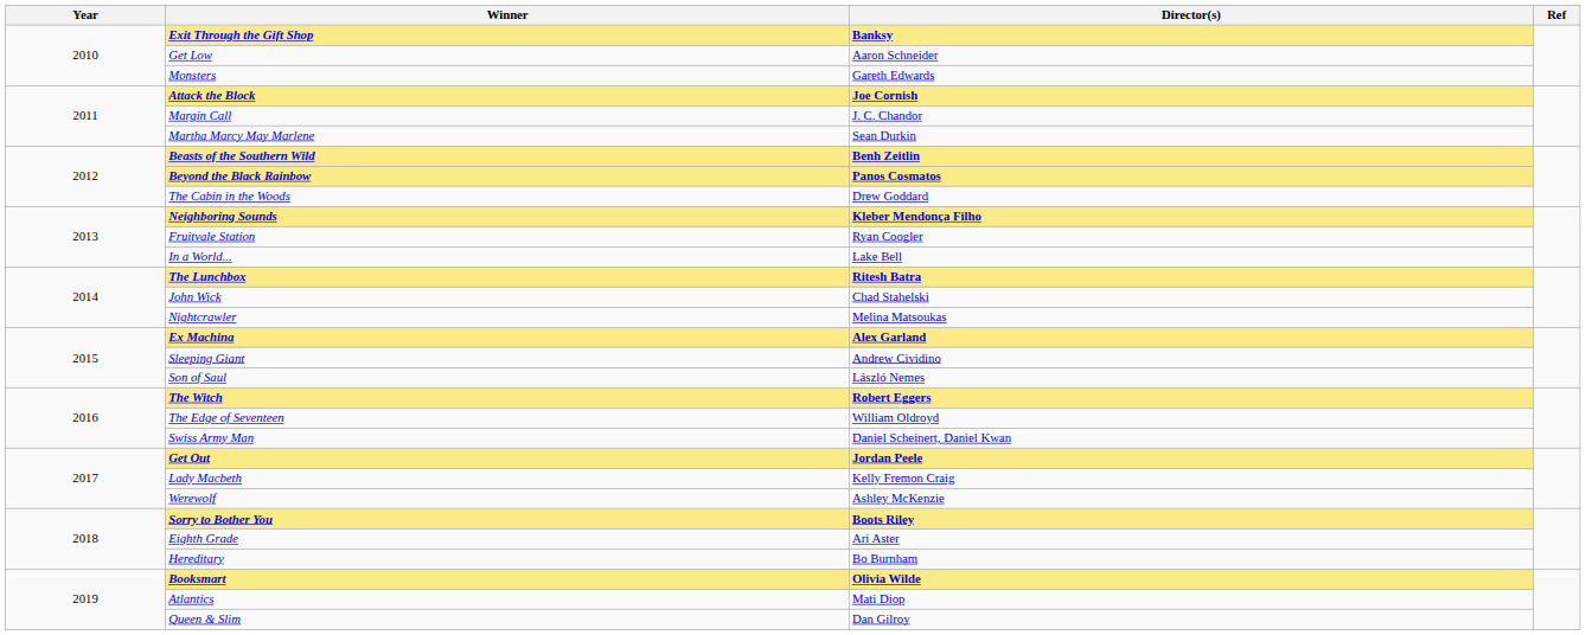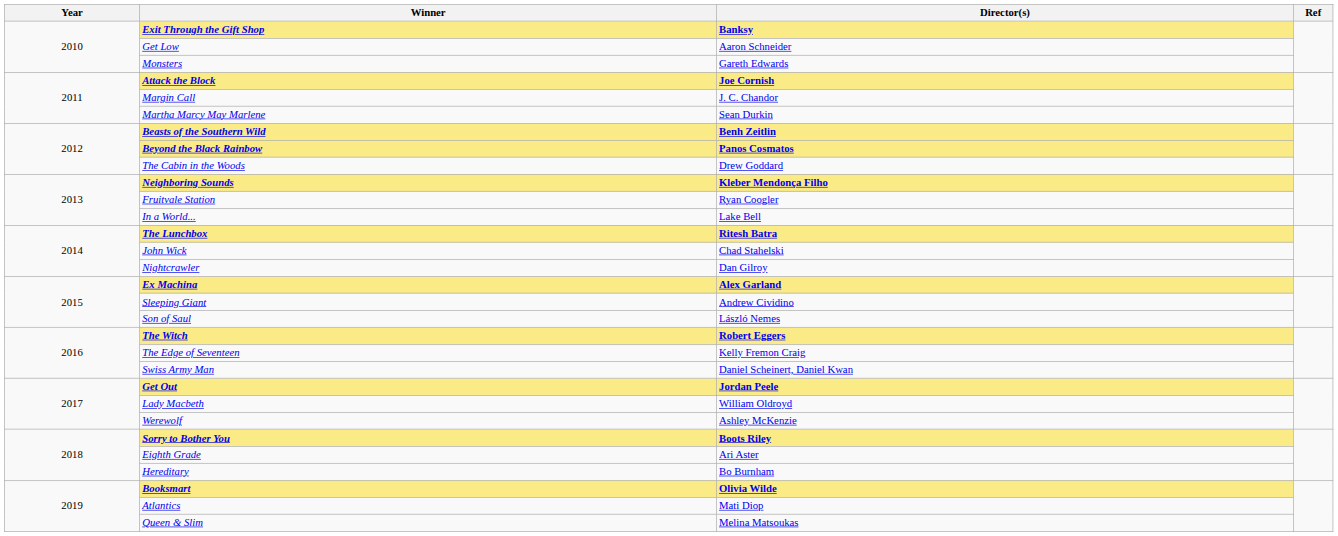Nightcrawler | Director(s): Melina Matsoukas -> Dan Gilroy
The Edge of Seventeen | Director(s): William Oldroyd -> Kelly Fremon Craig
Lady Macbeth | Director(s): Kelly Fremon Craig -> William Oldroyd
Queen & Slim | Director(s): Dan Gilroy -> Melina Matsoukas
